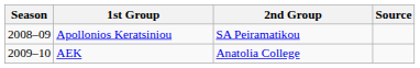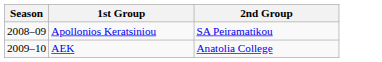- column: Source
